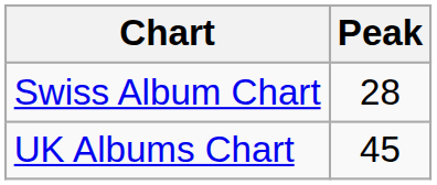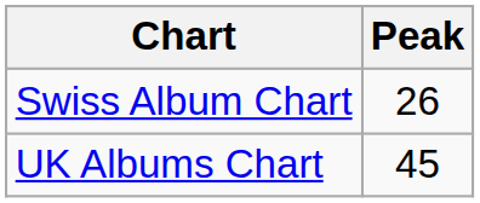Swiss Album Chart | Peak: 28 -> 26
